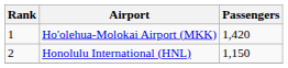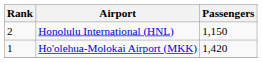rows swapped: Ho'olehua-Molokai Airport (MKK) <-> Honolulu International (HNL)
